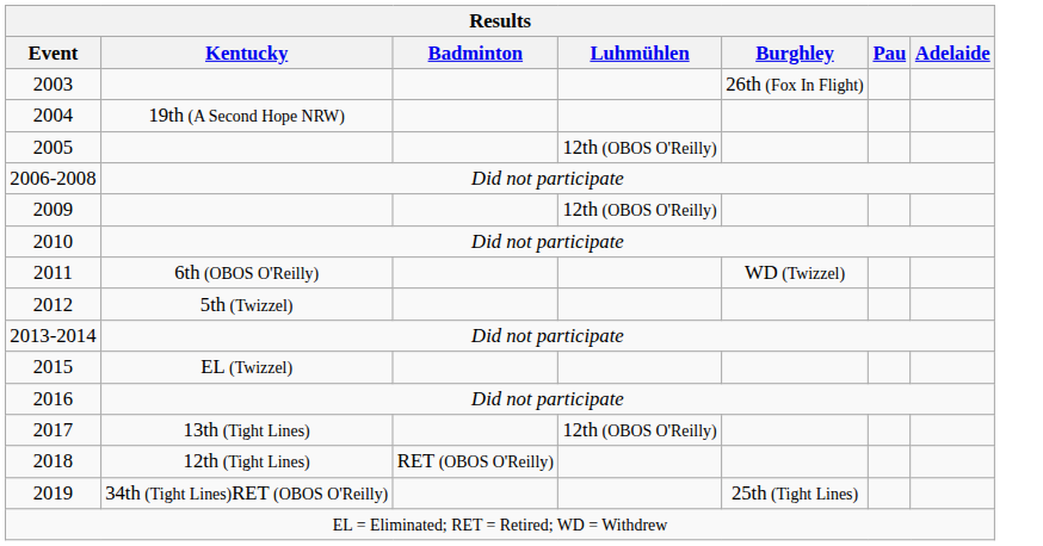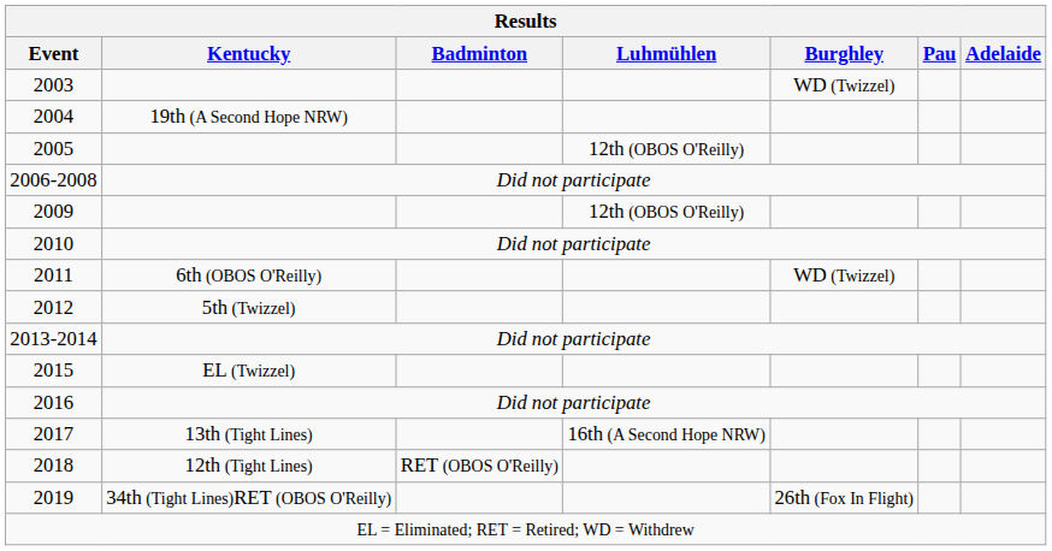2003 | Burghley: 26th (Fox In Flight) -> WD (Twizzel)
2017 | Luhmühlen: 12th (OBOS O'Reilly) -> 16th (A Second Hope NRW)
2019 | Burghley: 25th (Tight Lines) -> 26th (Fox In Flight)
